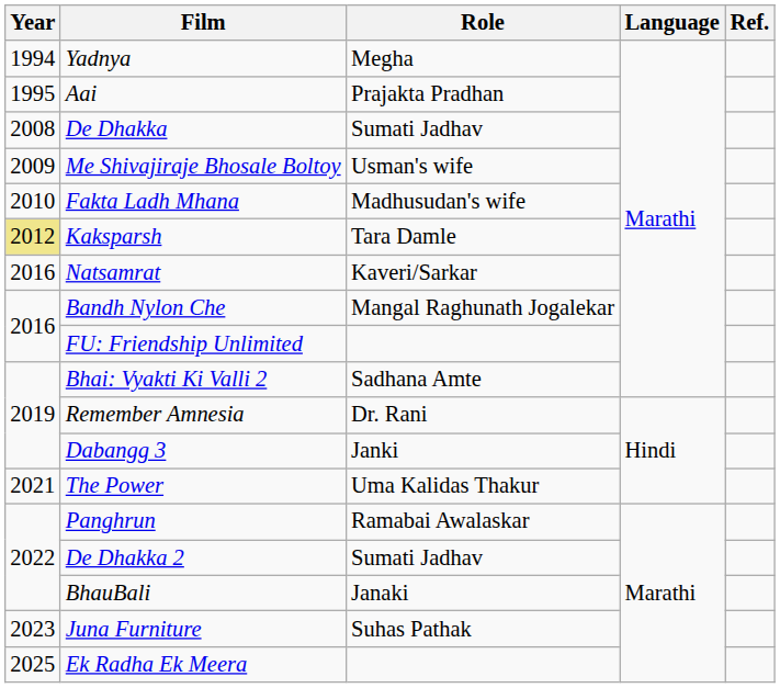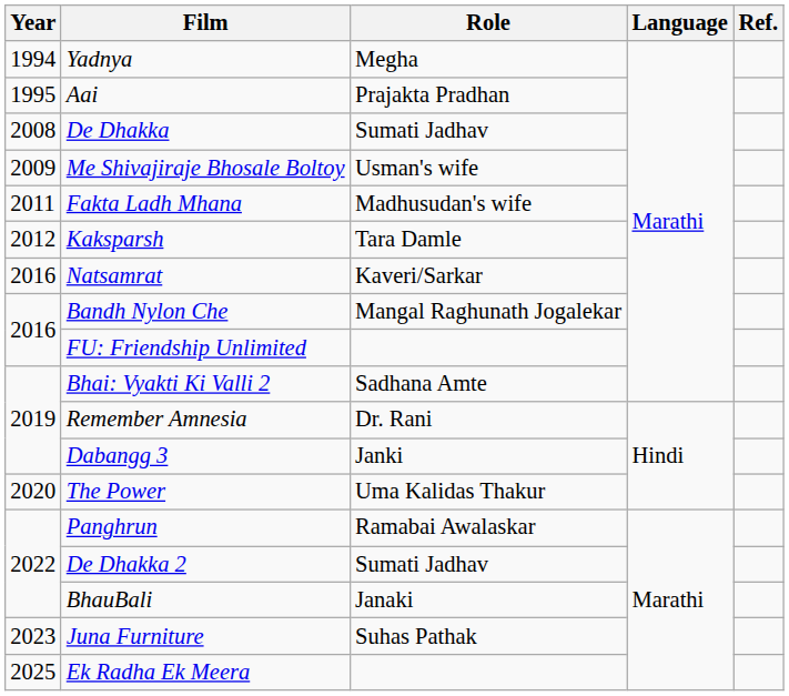Fakta Ladh Mhana | Year: 2010 -> 2011
Kaksparsh | Year: khaki background -> no background
The Power | Year: 2021 -> 2020
